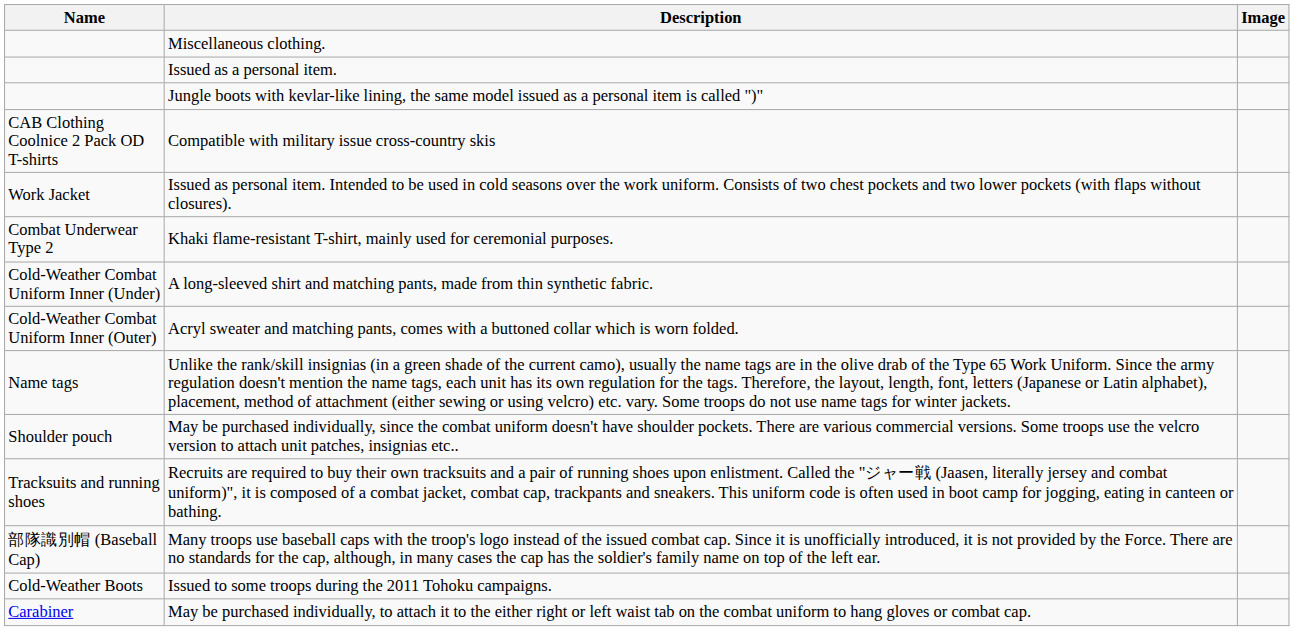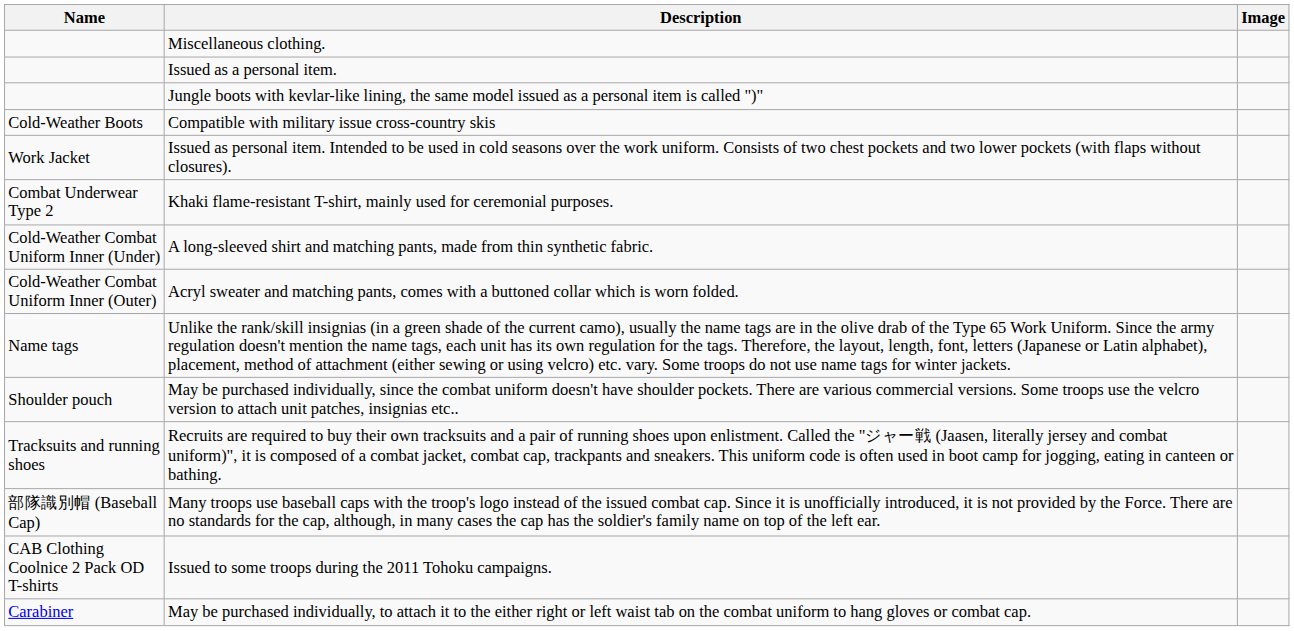Compatible with military issue cross-country skis | Name: CAB Clothing Coolnice 2 Pack OD T-shirts -> Cold-Weather Boots
Issued to some troops during the 2011 Tohoku campaigns. | Name: Cold-Weather Boots -> CAB Clothing Coolnice 2 Pack OD T-shirts
